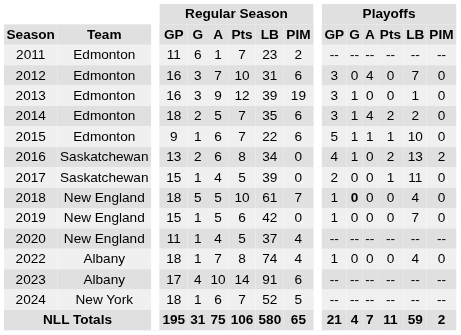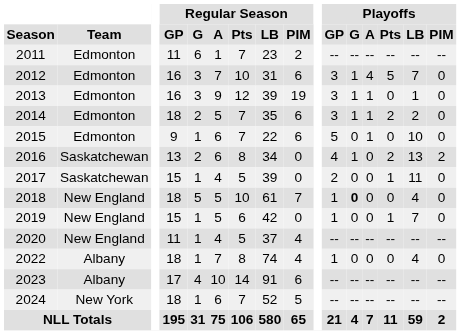2012 | Playoffs / G: 0 -> 1
2012 | Playoffs / Pts: 0 -> 5
2013 | Playoffs / A: 0 -> 1
2014 | Playoffs / A: 4 -> 1
2015 | Playoffs / G: 1 -> 0
2015 | Playoffs / Pts: 1 -> 0
2019 | Playoffs / Pts: 0 -> 1
